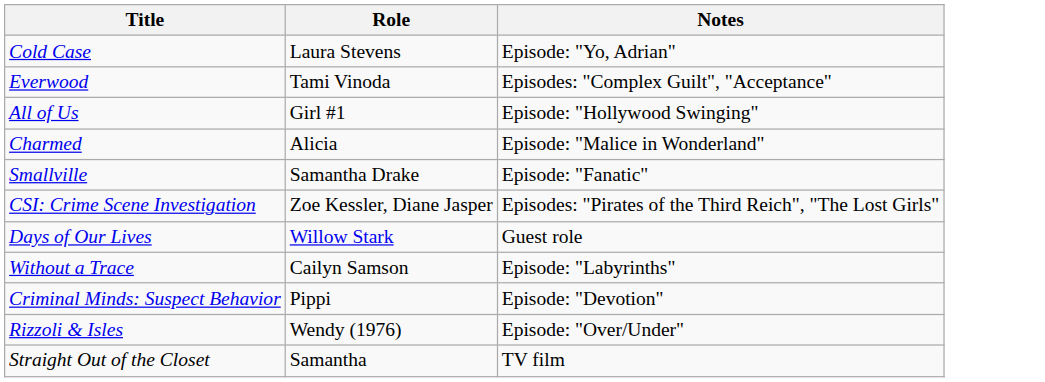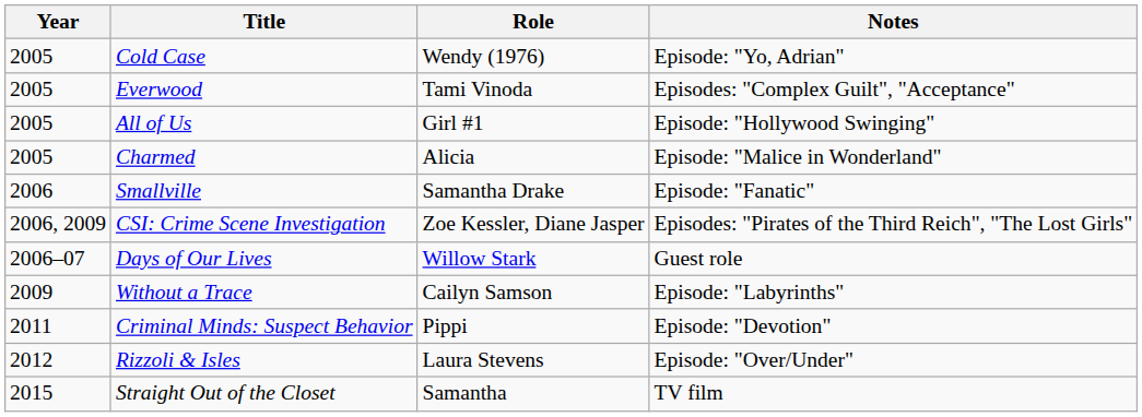+ column: Year | 2005 | 2005 | 2005 | 2005 | 2006 | 2006, 2009 | 2006–07 | 2009 | 2011 | 2012 | 2015
Cold Case | Role: Laura Stevens -> Wendy (1976)
Rizzoli & Isles | Role: Wendy (1976) -> Laura Stevens
